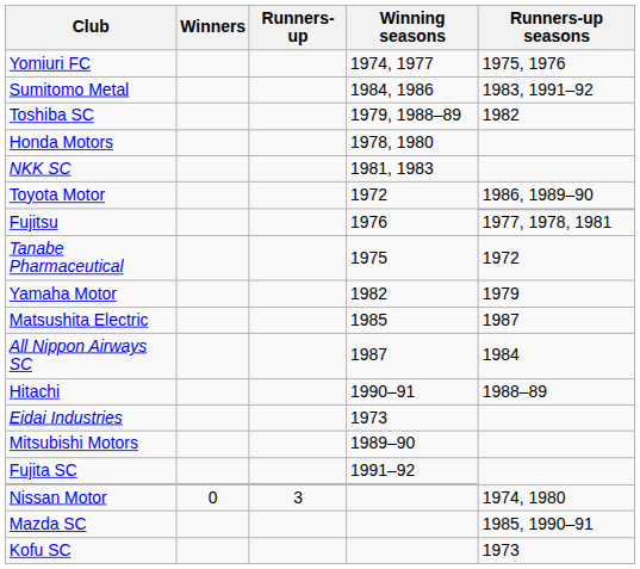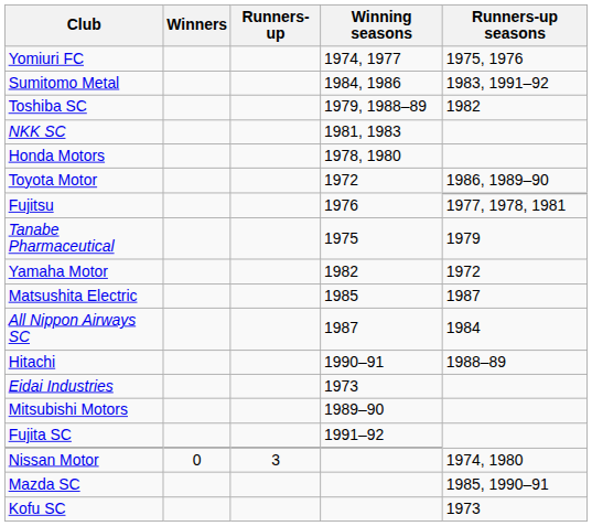rows swapped: Honda Motors <-> NKK SC
Tanabe Pharmaceutical | Runners-up seasons: 1972 -> 1979
Yamaha Motor | Runners-up seasons: 1979 -> 1972
